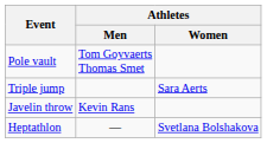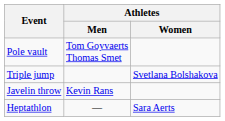Triple jump | Athletes / Women: Sara Aerts -> Svetlana Bolshakova
Heptathlon | Athletes / Women: Svetlana Bolshakova -> Sara Aerts
